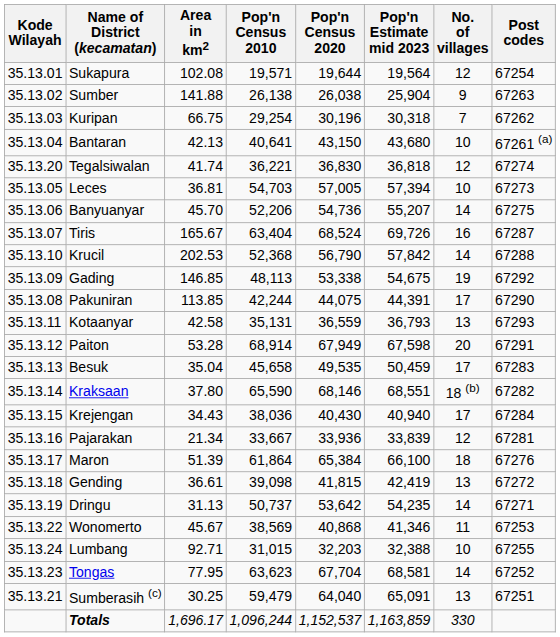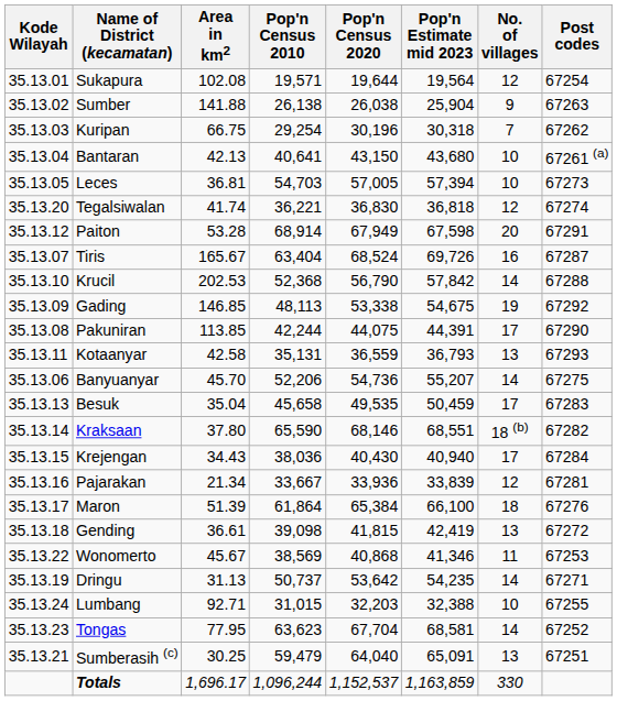rows swapped: Leces <-> Tegalsiwalan
rows swapped: Banyuanyar <-> Paiton
rows swapped: Dringu <-> Wonomerto
